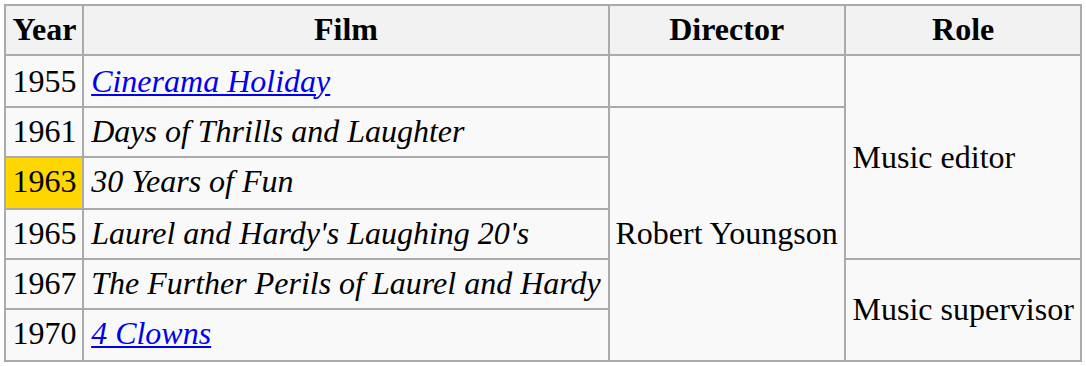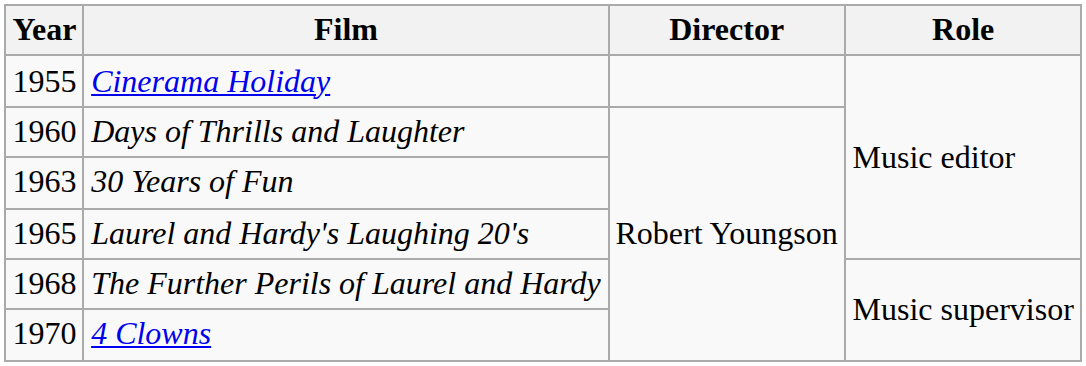Days of Thrills and Laughter | Year: 1961 -> 1960
30 Years of Fun | Year: gold background -> no background
The Further Perils of Laurel and Hardy | Year: 1967 -> 1968
